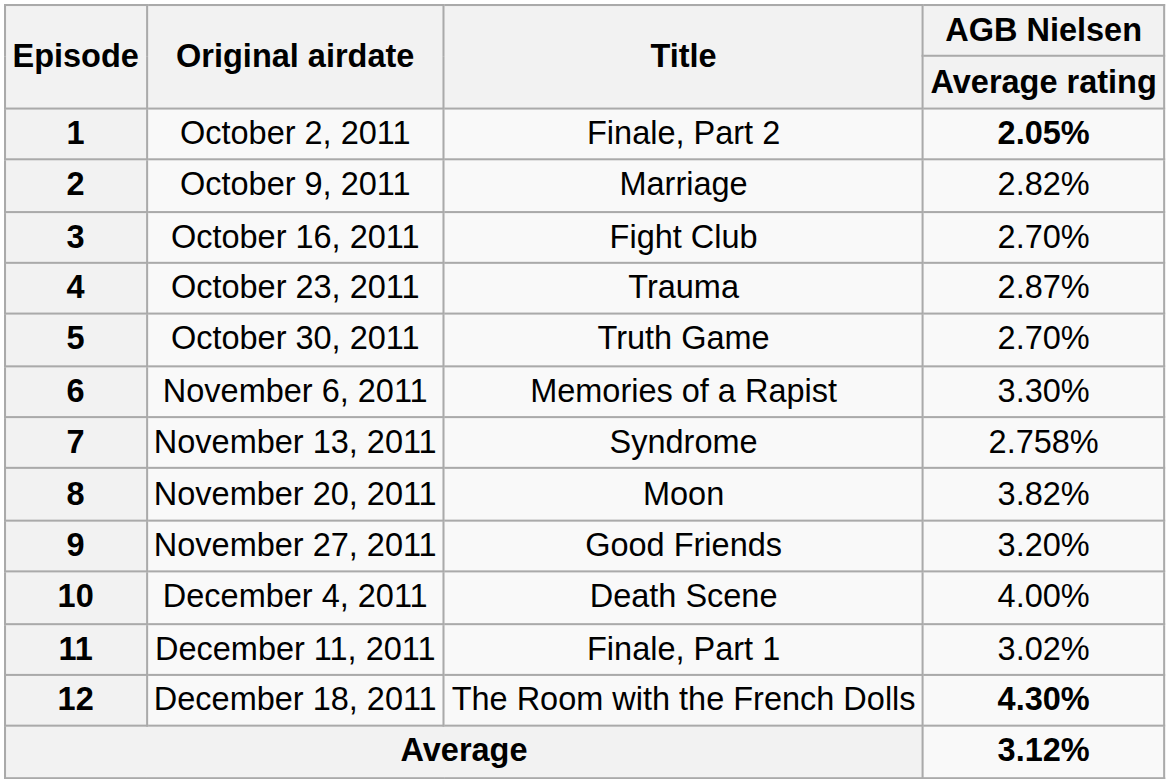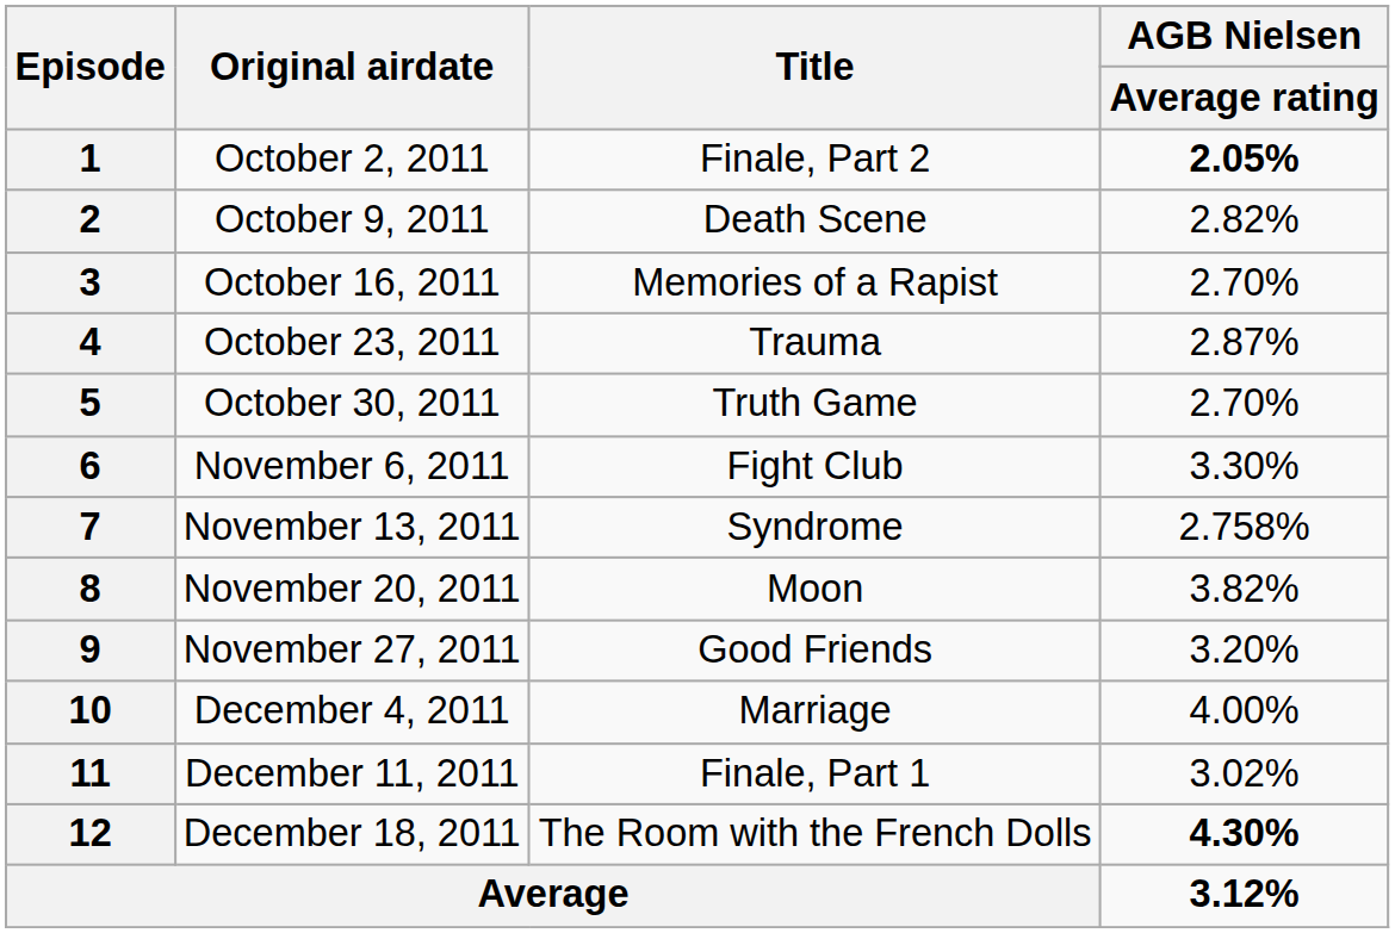2 | Title: Marriage -> Death Scene
3 | Title: Fight Club -> Memories of a Rapist
6 | Title: Memories of a Rapist -> Fight Club
10 | Title: Death Scene -> Marriage
